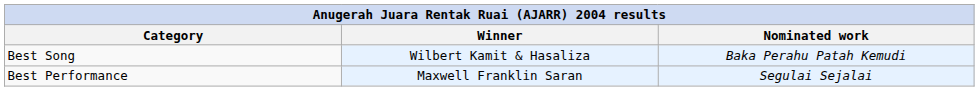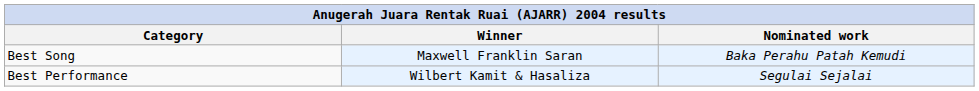Best Song | Winner: Wilbert Kamit & Hasaliza -> Maxwell Franklin Saran
Best Performance | Winner: Maxwell Franklin Saran -> Wilbert Kamit & Hasaliza
